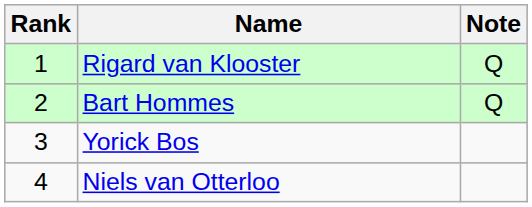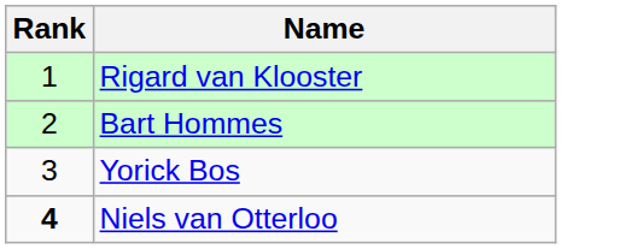- column: Note | Q | Q
Niels van Otterloo | Rank: normal -> bold
